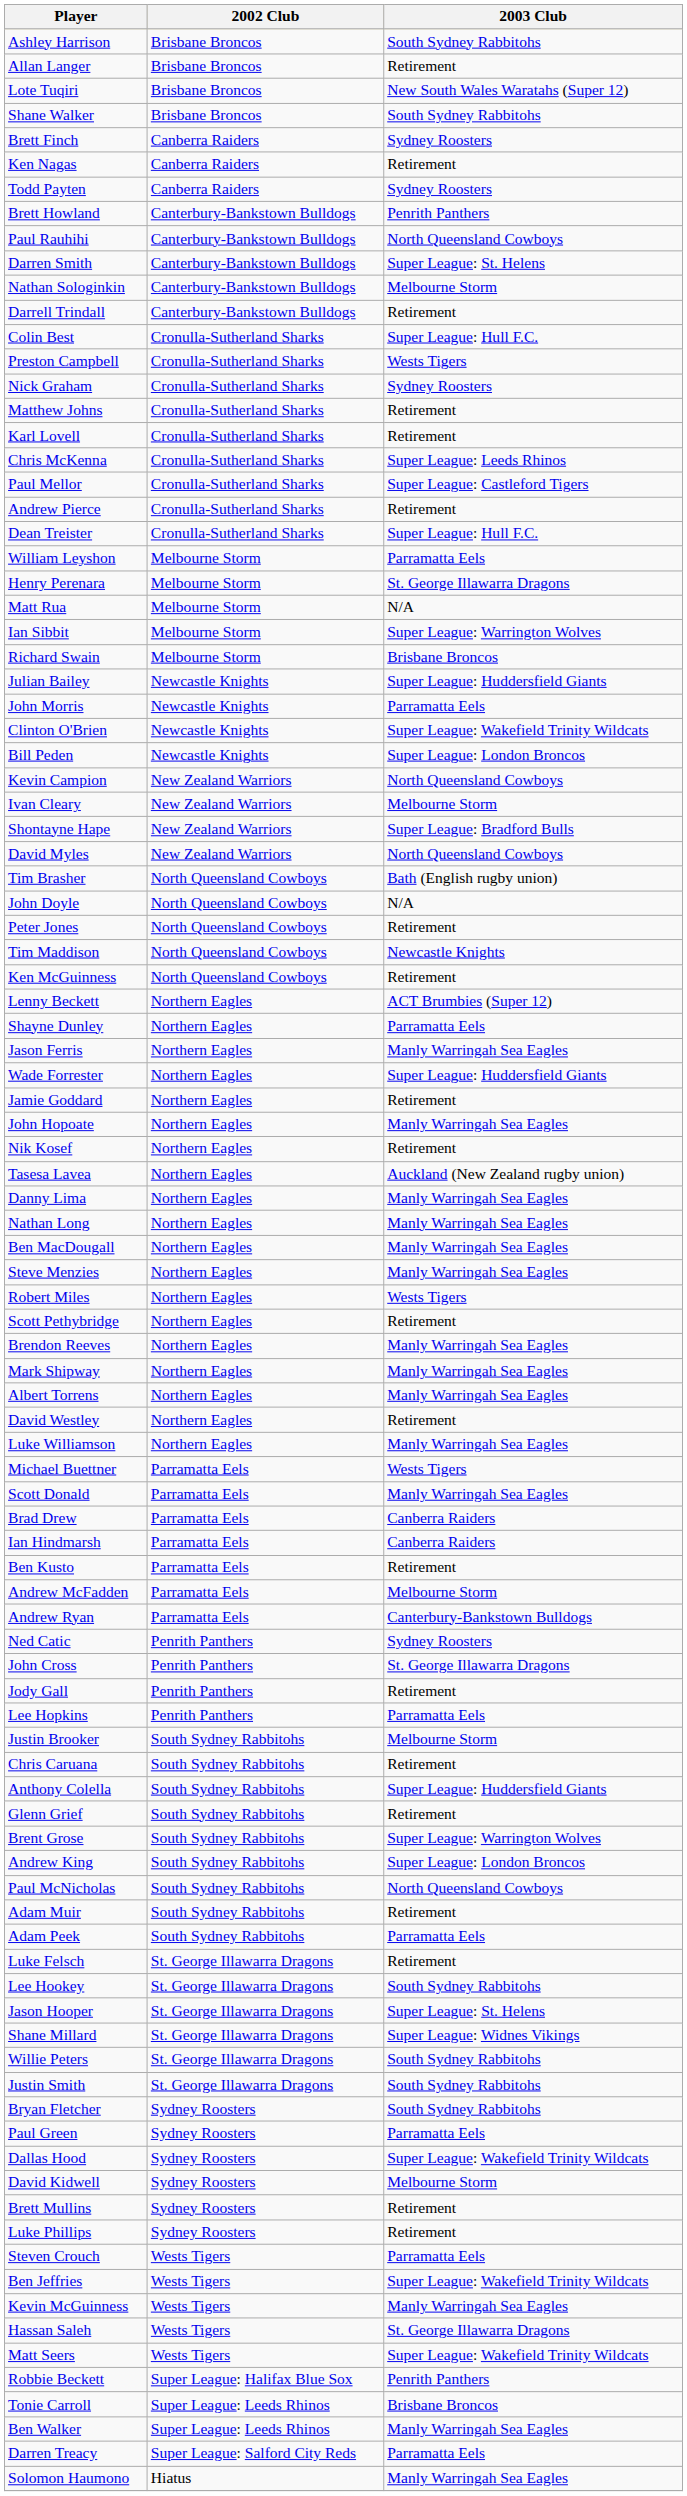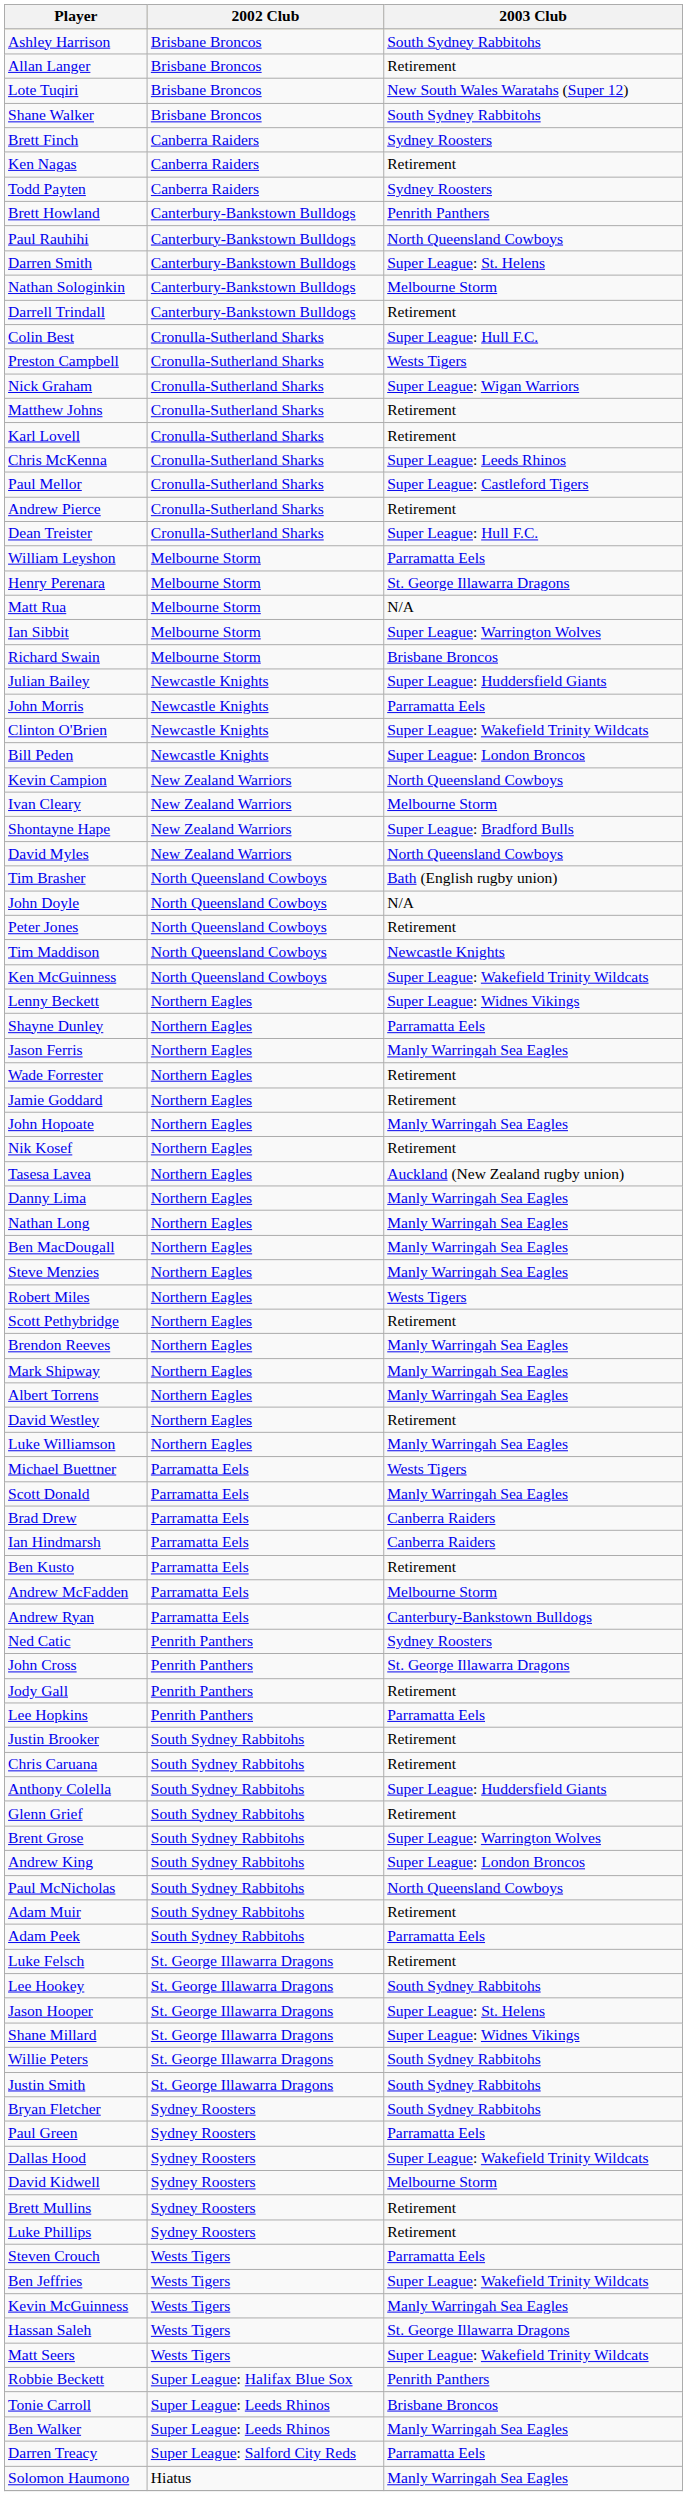Nick Graham | 2003 Club: Sydney Roosters -> Super League: Wigan Warriors
Ken McGuinness | 2003 Club: Retirement -> Super League: Wakefield Trinity Wildcats
Lenny Beckett | 2003 Club: ACT Brumbies (Super 12) -> Super League: Widnes Vikings
Wade Forrester | 2003 Club: Super League: Huddersfield Giants -> Retirement
Justin Brooker | 2003 Club: Melbourne Storm -> Retirement
